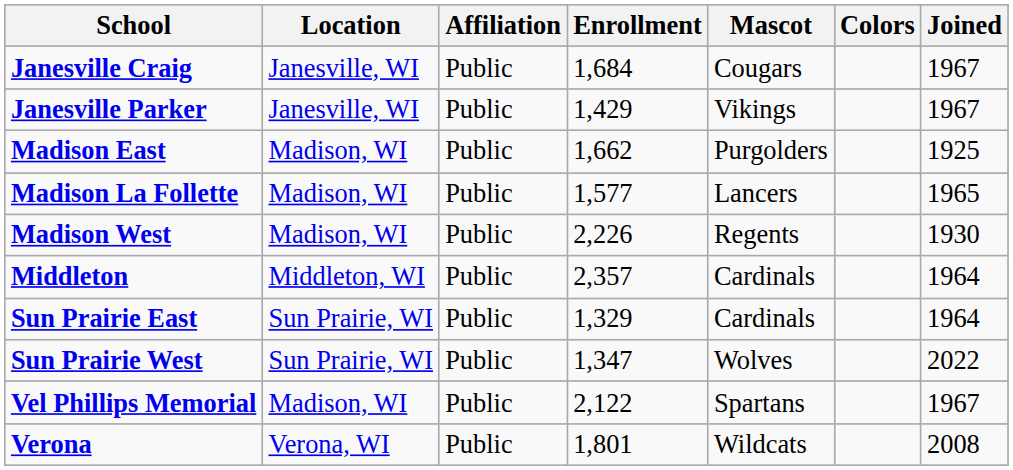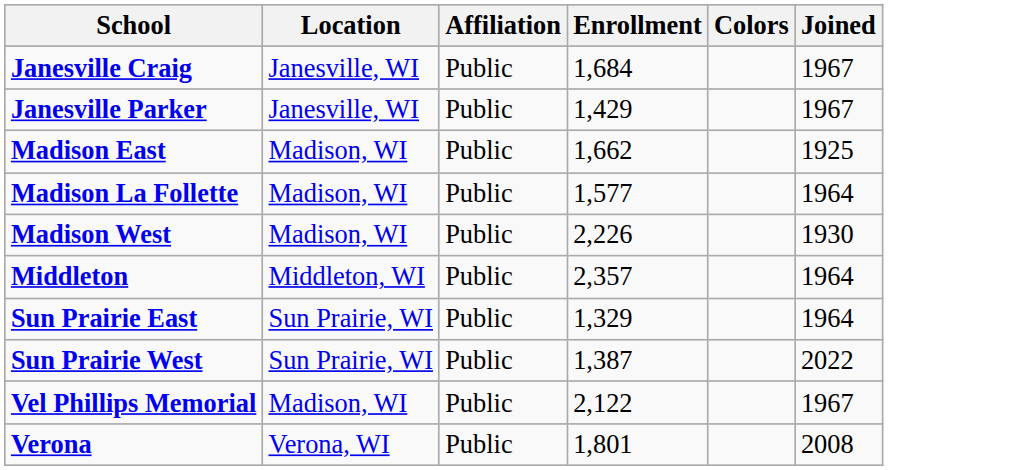- column: Mascot | Cougars | Vikings | Purgolders | Lancers | Regents | Cardinals | Cardinals | Wolves | Spartans | Wildcats
Madison La Follette | Joined: 1965 -> 1964
Sun Prairie West | Enrollment: 1,347 -> 1,387
